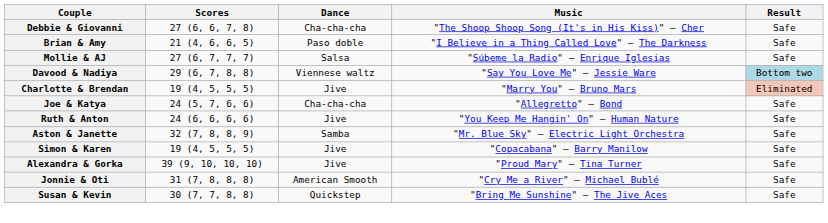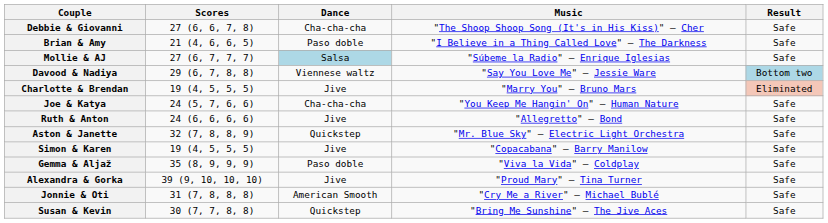Mollie & AJ | Dance: no background -> lightblue background
Joe & Katya | Music: "Allegretto" — Bond -> "You Keep Me Hangin' On" — Human Nature
Ruth & Anton | Music: "You Keep Me Hangin' On" — Human Nature -> "Allegretto" — Bond
Aston & Janette | Dance: Samba -> Quickstep
+ row: Gemma & Aljaž | 35 (8, 9, 9, 9) | Paso doble | "Viva la Vida" — Coldplay | Safe
